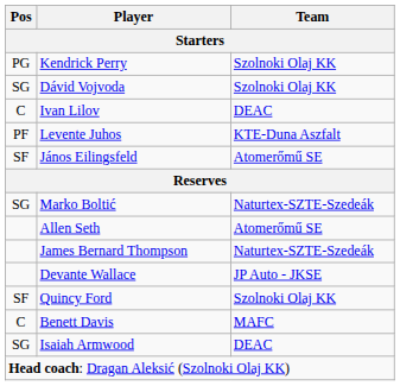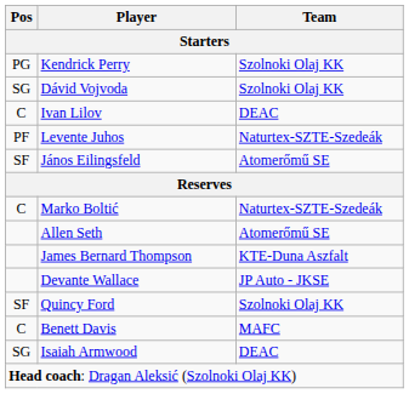Levente Juhos | Team: KTE-Duna Aszfalt -> Naturtex-SZTE-Szedeák
Marko Boltić | Pos: SG -> C
James Bernard Thompson | Team: Naturtex-SZTE-Szedeák -> KTE-Duna Aszfalt
